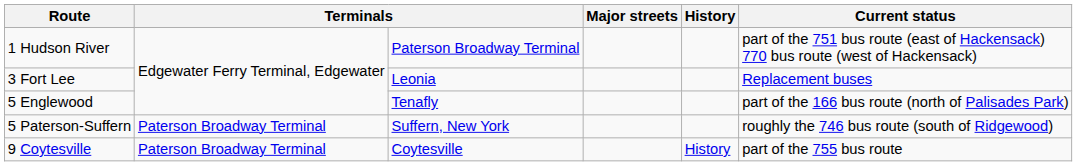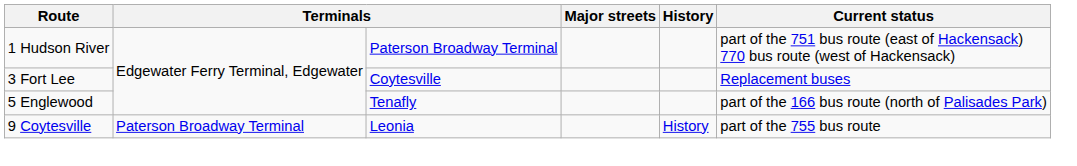3 Fort Lee | column 3: Leonia -> Coytesville
- row: 5 Paterson-Suffern | Paterson Broadway Terminal | Suffern, New York | roughly the 746 bus route (south of Ridgewood)
9 Coytesville | column 3: Coytesville -> Leonia
